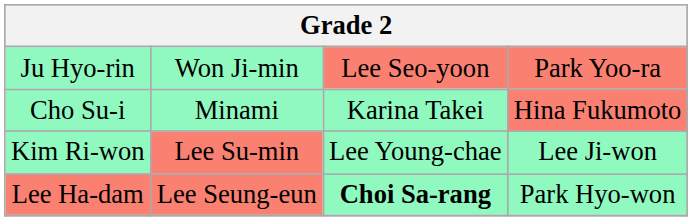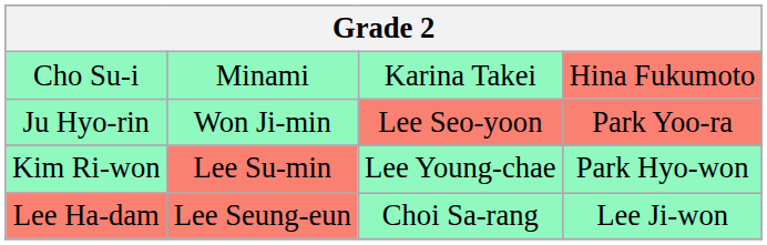rows swapped: Ju Hyo-rin <-> Cho Su-i
Kim Ri-won | column 4: Lee Ji-won -> Park Hyo-won
Lee Ha-dam | column 3: bold -> normal
Lee Ha-dam | column 4: Park Hyo-won -> Lee Ji-won
